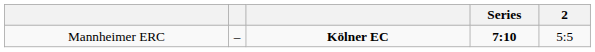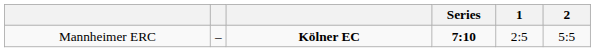+ column: 1 | 2:5
